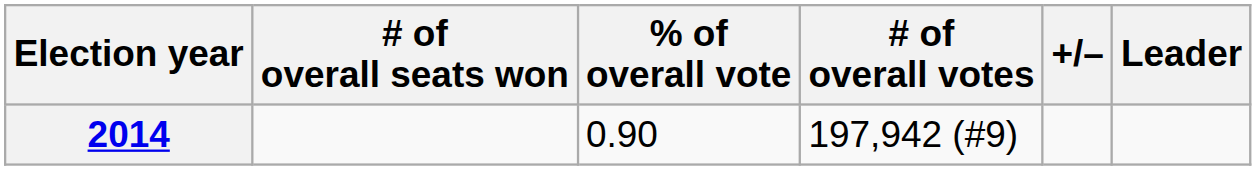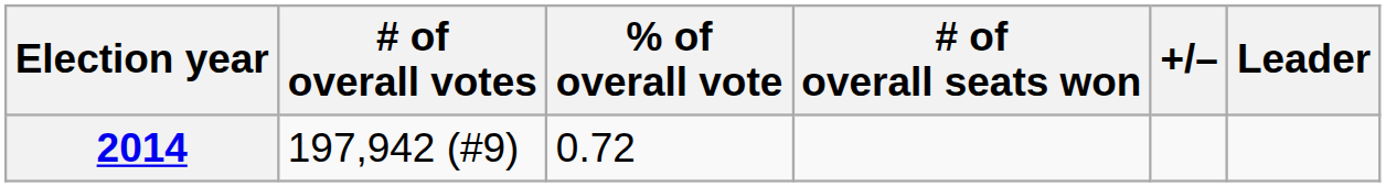columns swapped: # of overall votes <-> # of overall seats won
2014 | % of overall vote: 0.90 -> 0.72
